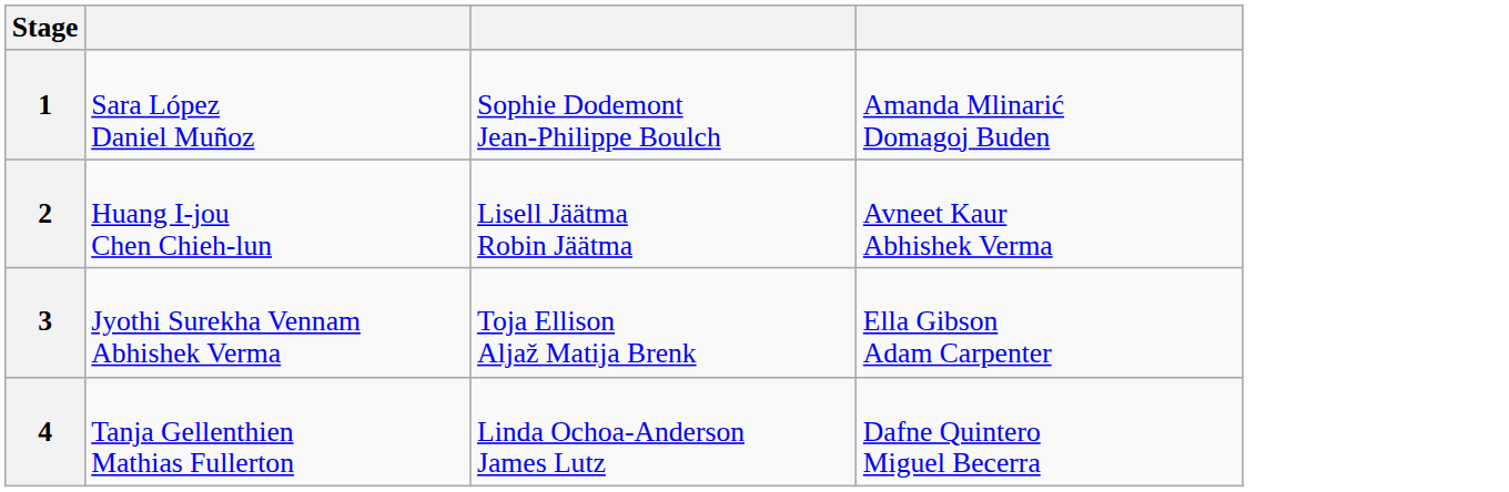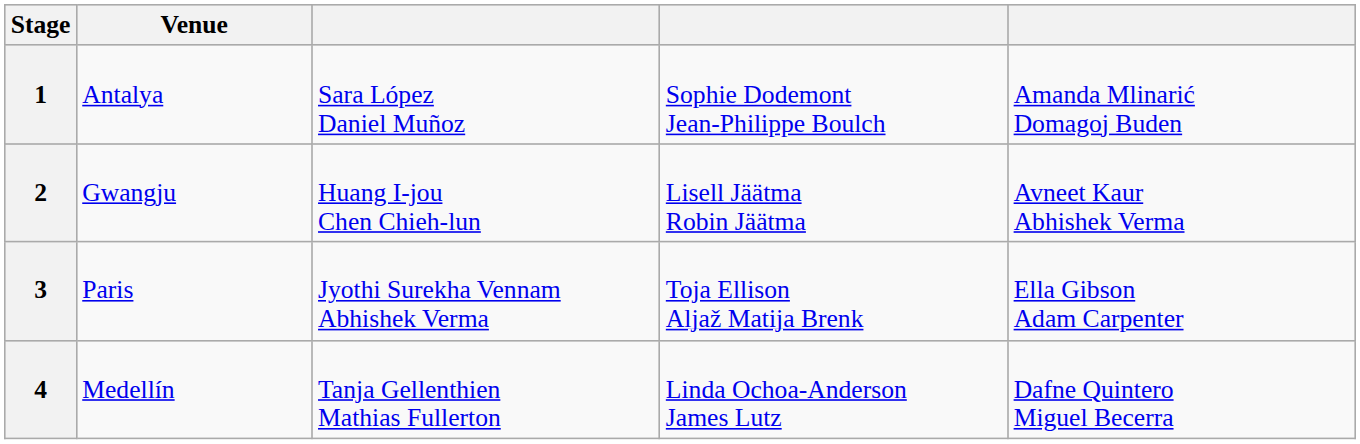+ column: Venue | Antalya | Gwangju | Paris | Medellín
